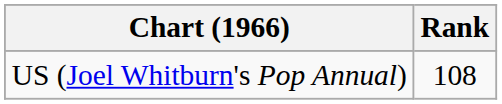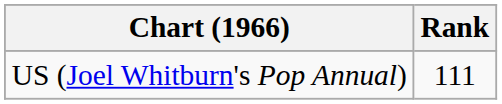US (Joel Whitburn's Pop Annual) | Rank: 108 -> 111
